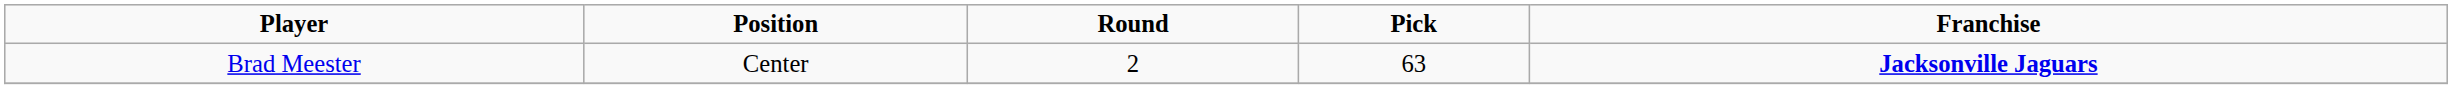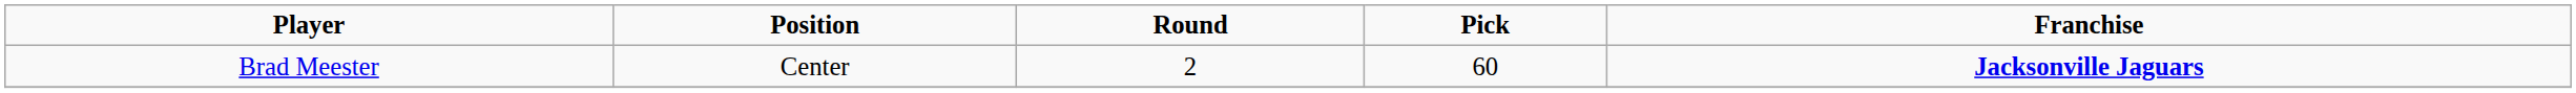Brad Meester | Pick: 63 -> 60
